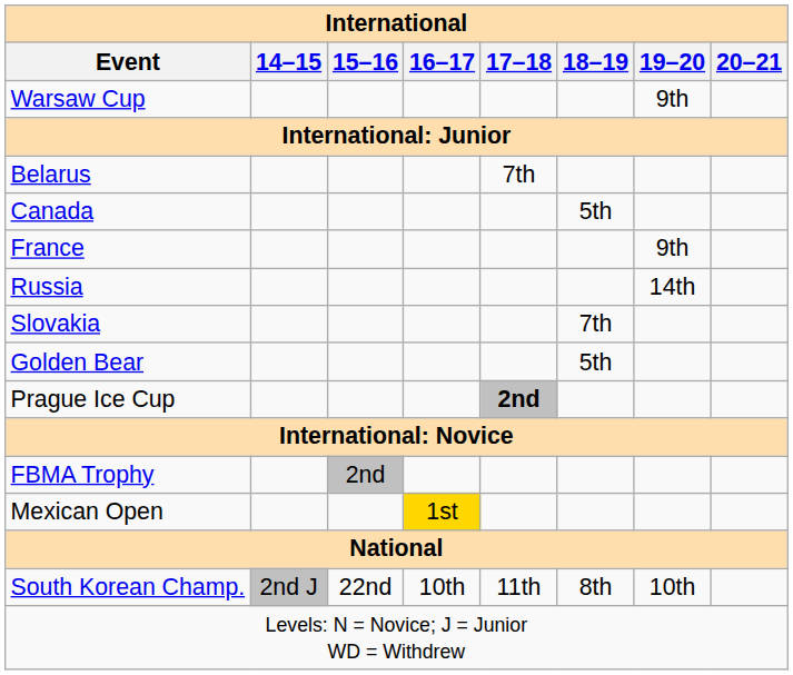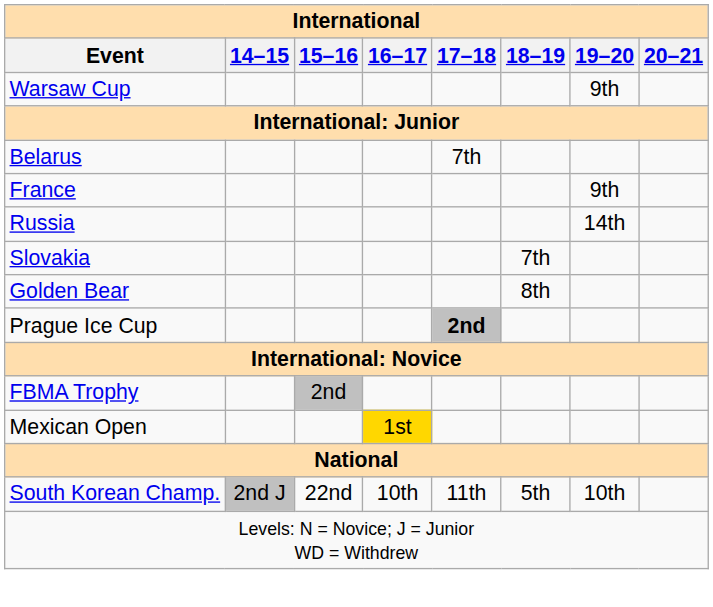- row: Canada | 5th
Golden Bear | 18–19: 5th -> 8th
South Korean Champ. | 18–19: 8th -> 5th
